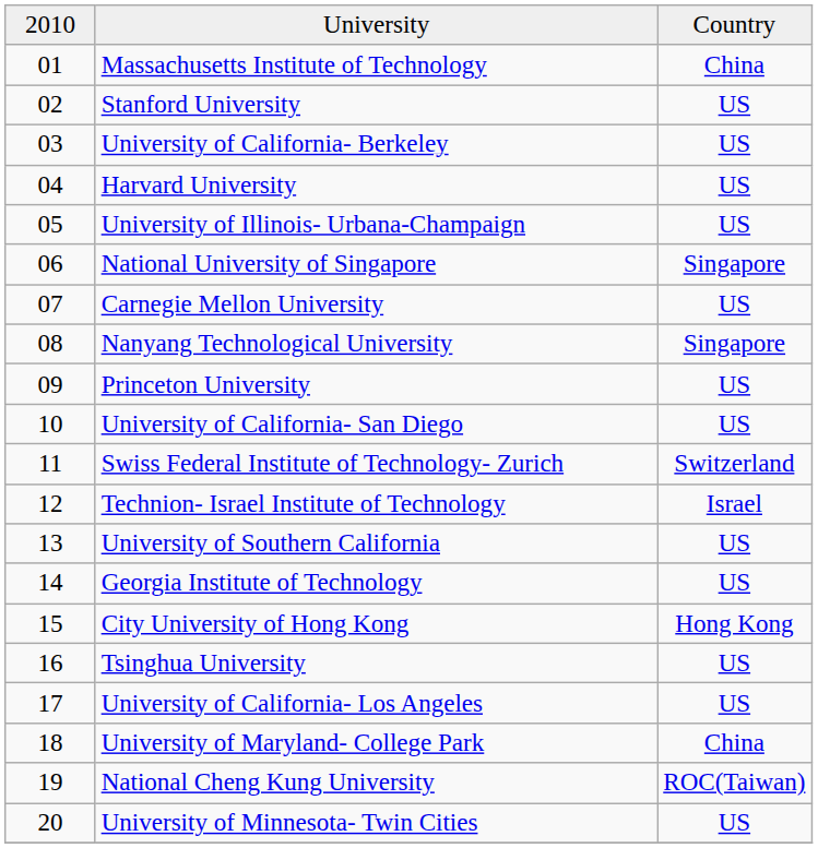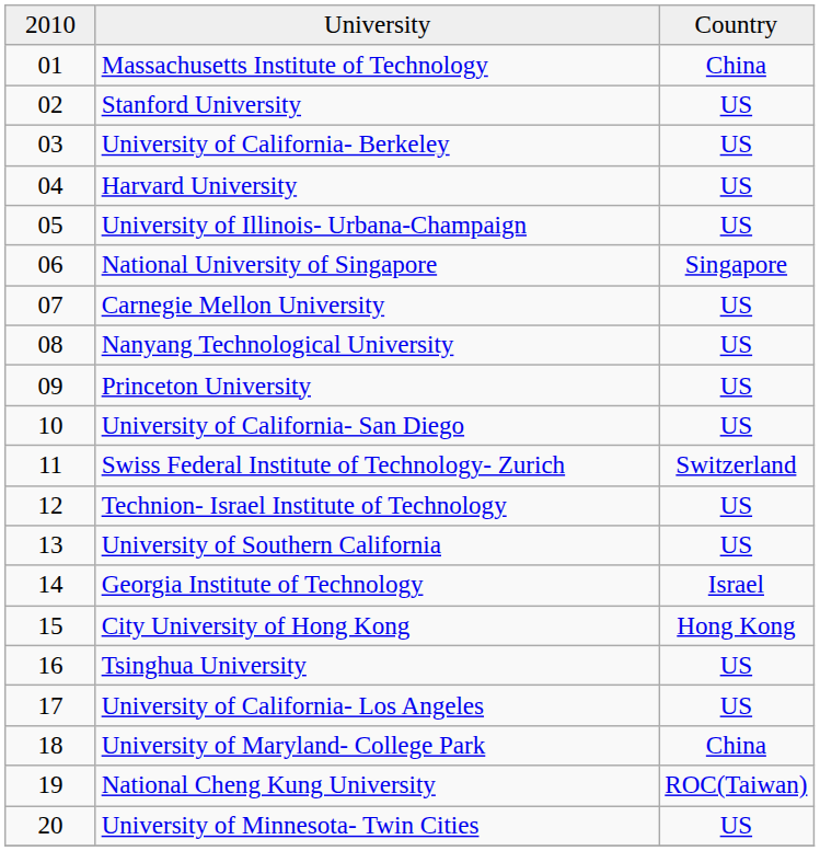Nanyang Technological University | column 3: Singapore -> US
Technion- Israel Institute of Technology | column 3: Israel -> US
Georgia Institute of Technology | column 3: US -> Israel
